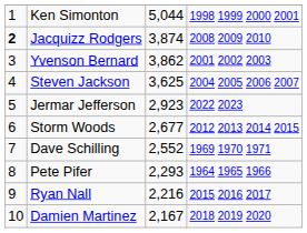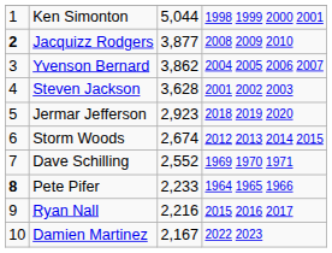Jacquizz Rodgers | column 3: 3,874 -> 3,877
Yvenson Bernard | column 4: 2001 2002 2003 -> 2004 2005 2006 2007
Steven Jackson | column 3: 3,625 -> 3,628
Steven Jackson | column 4: 2004 2005 2006 2007 -> 2001 2002 2003
Jermar Jefferson | column 4: 2022 2023 -> 2018 2019 2020
Storm Woods | column 3: 2,677 -> 2,674
Pete Pifer | column 1: normal -> bold
Pete Pifer | column 3: 2,293 -> 2,233
Damien Martinez | column 4: 2018 2019 2020 -> 2022 2023
